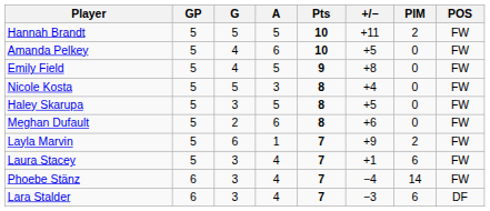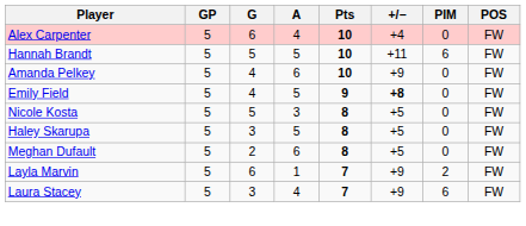+ row: Alex Carpenter | 5 | 6 | 4 | 10 | +4 | 0 | FW
Hannah Brandt | PIM: 2 -> 6
Amanda Pelkey | +/−: +5 -> +9
Emily Field | +/−: normal -> bold
Nicole Kosta | +/−: +4 -> +5
Meghan Dufault | +/−: +6 -> +5
Laura Stacey | +/−: +1 -> +9
- row: Phoebe Stänz | 6 | 3 | 4 | 7 | −4 | 14 | FW
- row: Lara Stalder | 6 | 3 | 4 | 7 | −3 | 6 | DF
